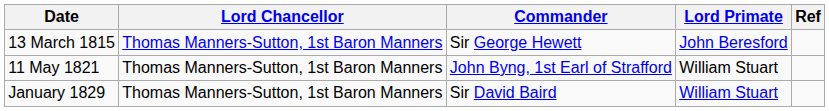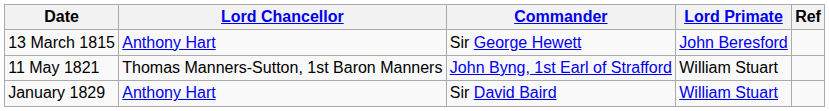13 March 1815 | Lord Chancellor: Thomas Manners-Sutton, 1st Baron Manners -> Anthony Hart
January 1829 | Lord Chancellor: Thomas Manners-Sutton, 1st Baron Manners -> Anthony Hart
